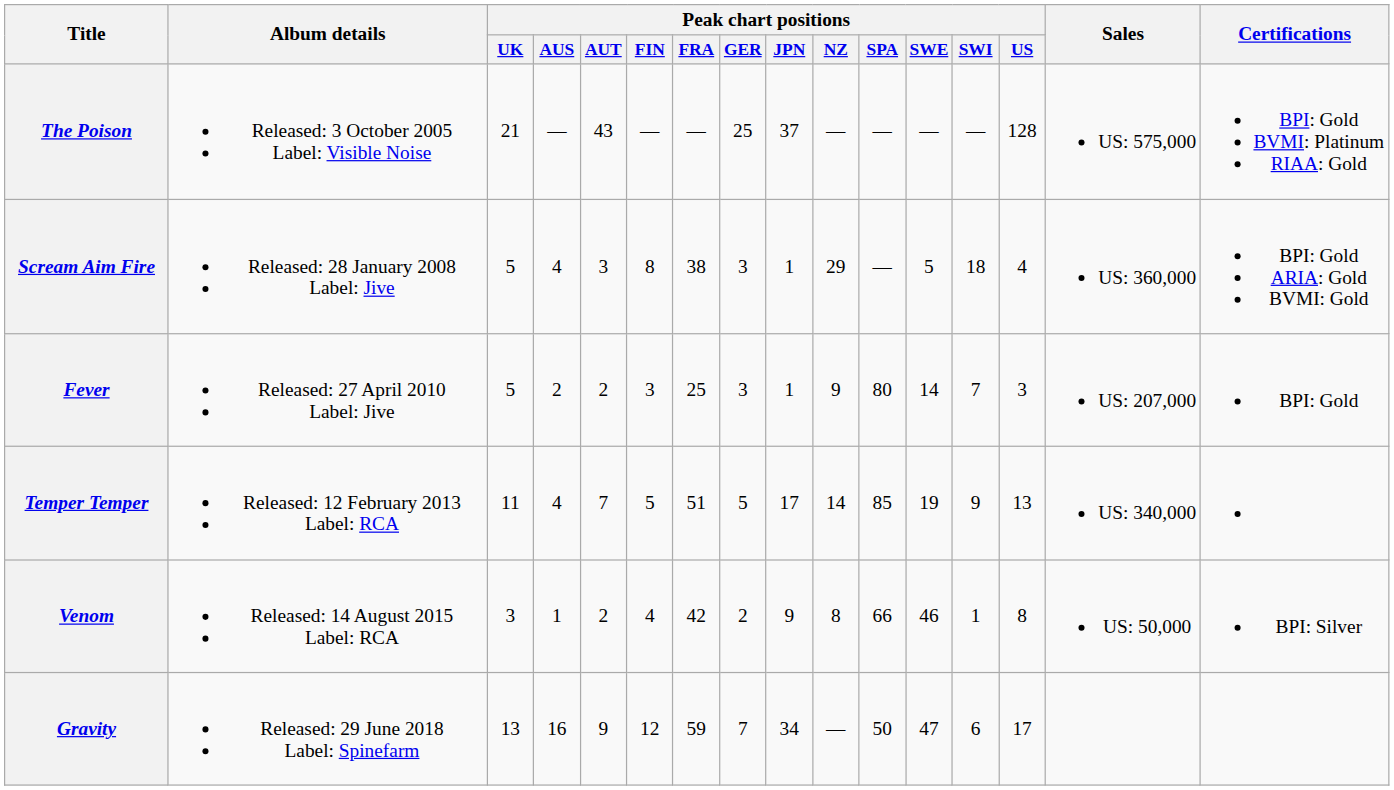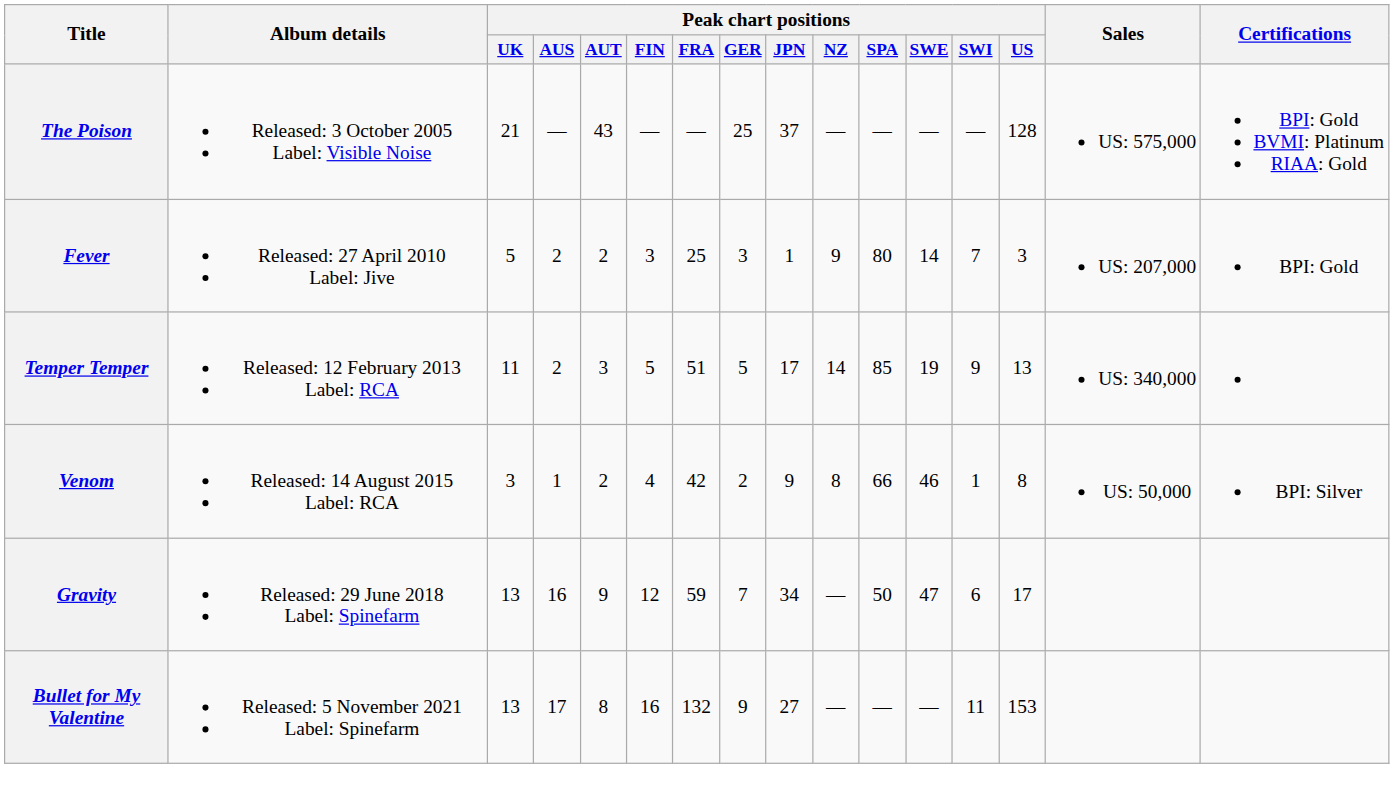- row: Scream Aim Fire | Released: 28 January 2008 Label: Jive | 5 | 4 | 3 | 8 | 38 | 3 | 1 | 29 | — | 5 | 18 | 4 | US: 360,000 | BPI: Gold ARIA: Gold BVMI: Gold
Temper Temper | Peak chart positions / AUS: 4 -> 2
Temper Temper | Peak chart positions / AUT: 7 -> 3
+ row: Bullet for My Valentine | Released: 5 November 2021 Label: Spinefarm | 13 | 17 | 8 | 16 | 132 | 9 | 27 | — | — | — | 11 | 153
